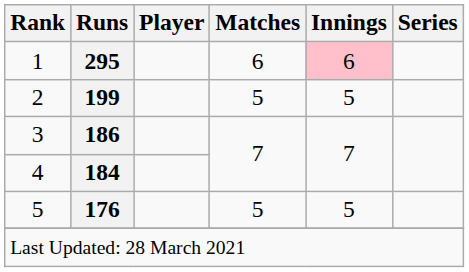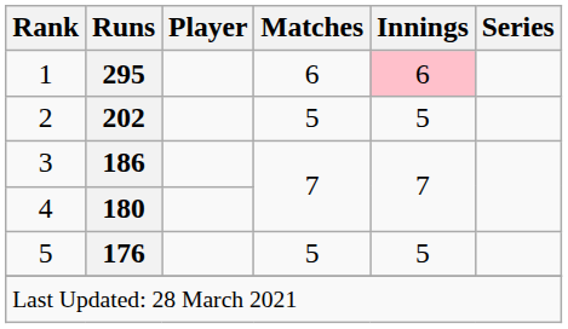2 | Runs: 199 -> 202
4 | Runs: 184 -> 180
